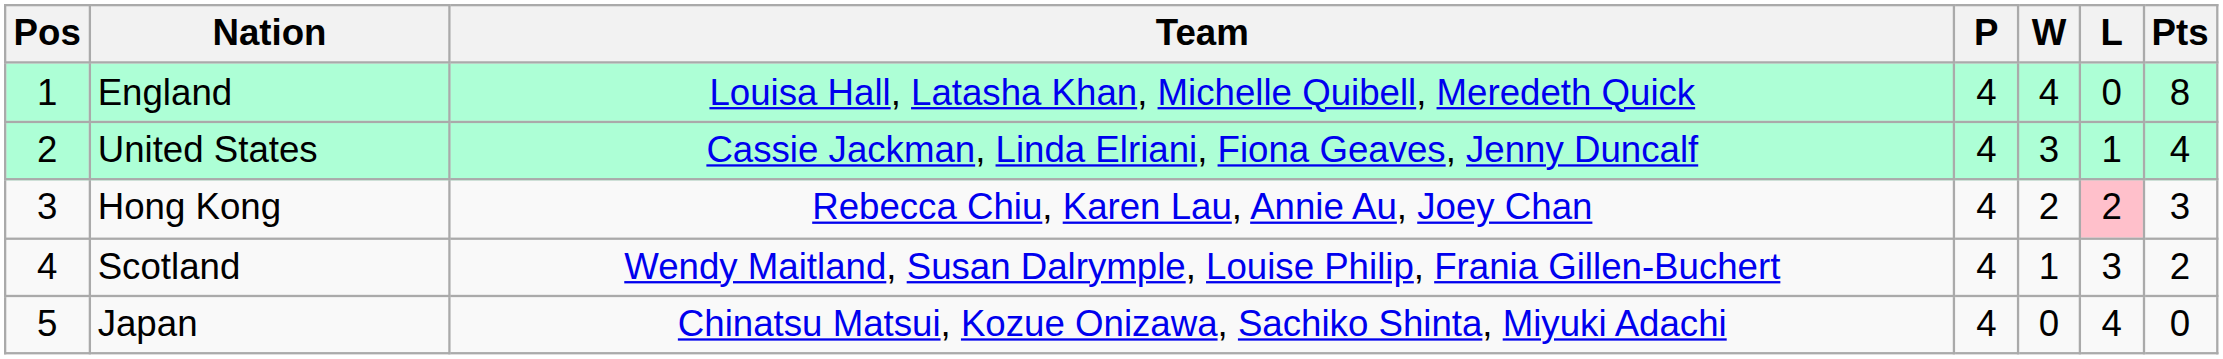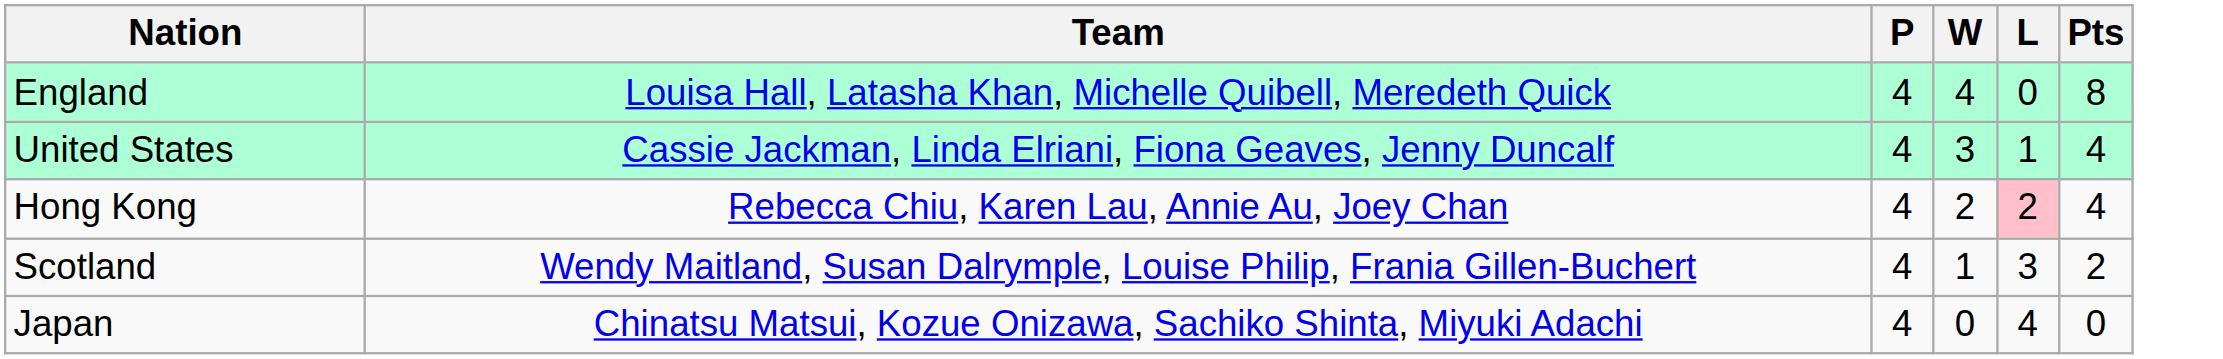- column: Pos | 1 | 2 | 3 | 4 | 5
Hong Kong | Pts: 3 -> 4
